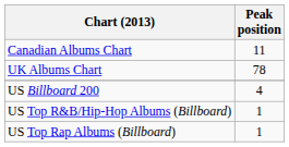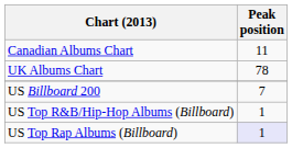US Billboard 200 | Peak position: 4 -> 7
US Top Rap Albums (Billboard) | Peak position: no background -> lavender background
